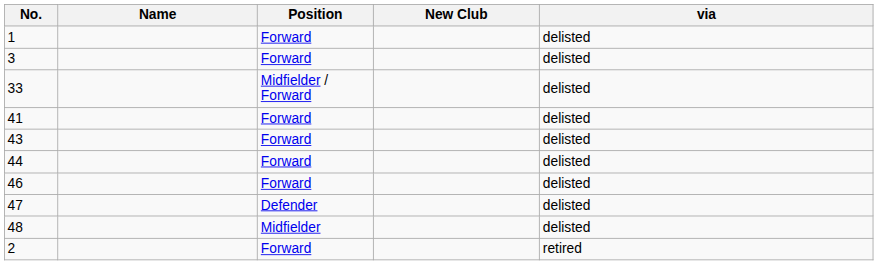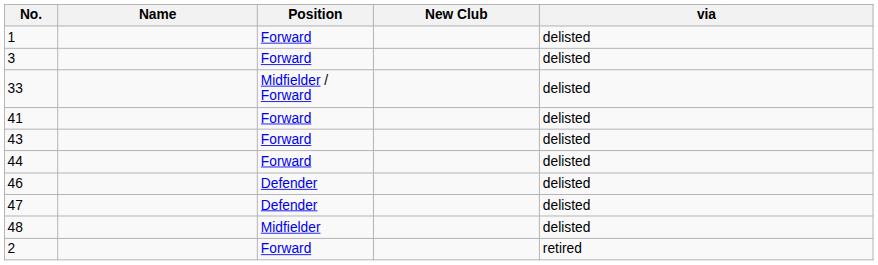46 | Position: Forward -> Defender
